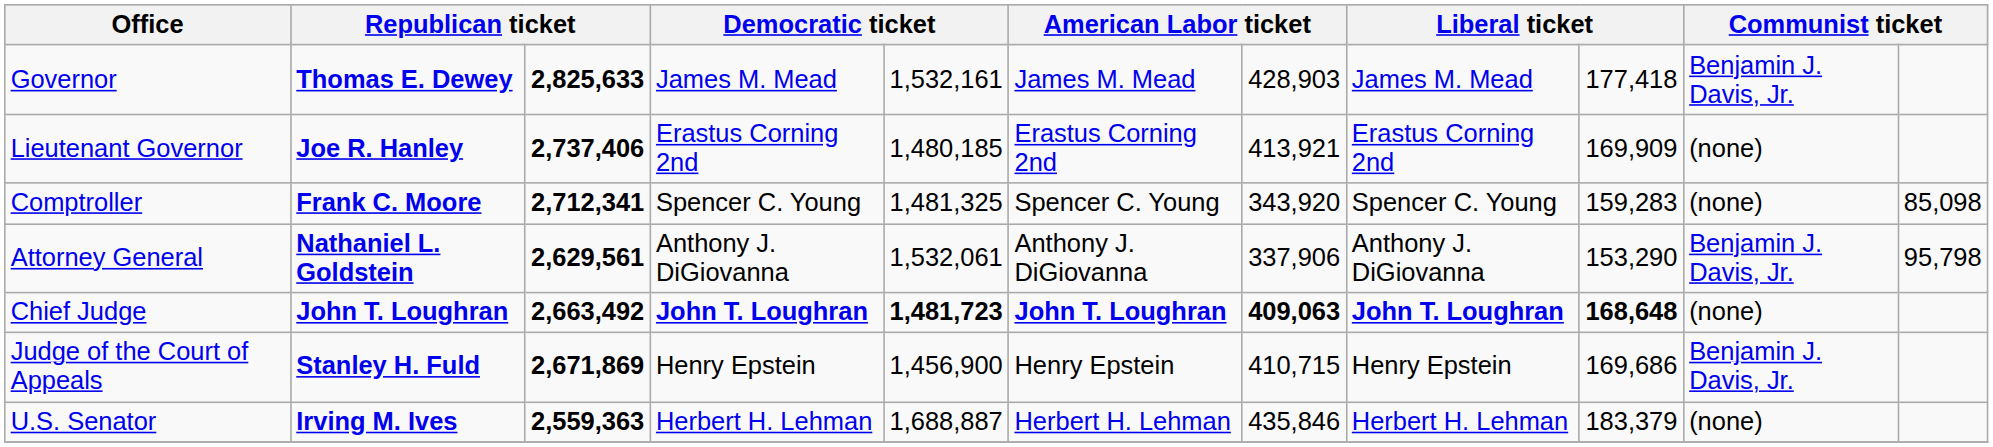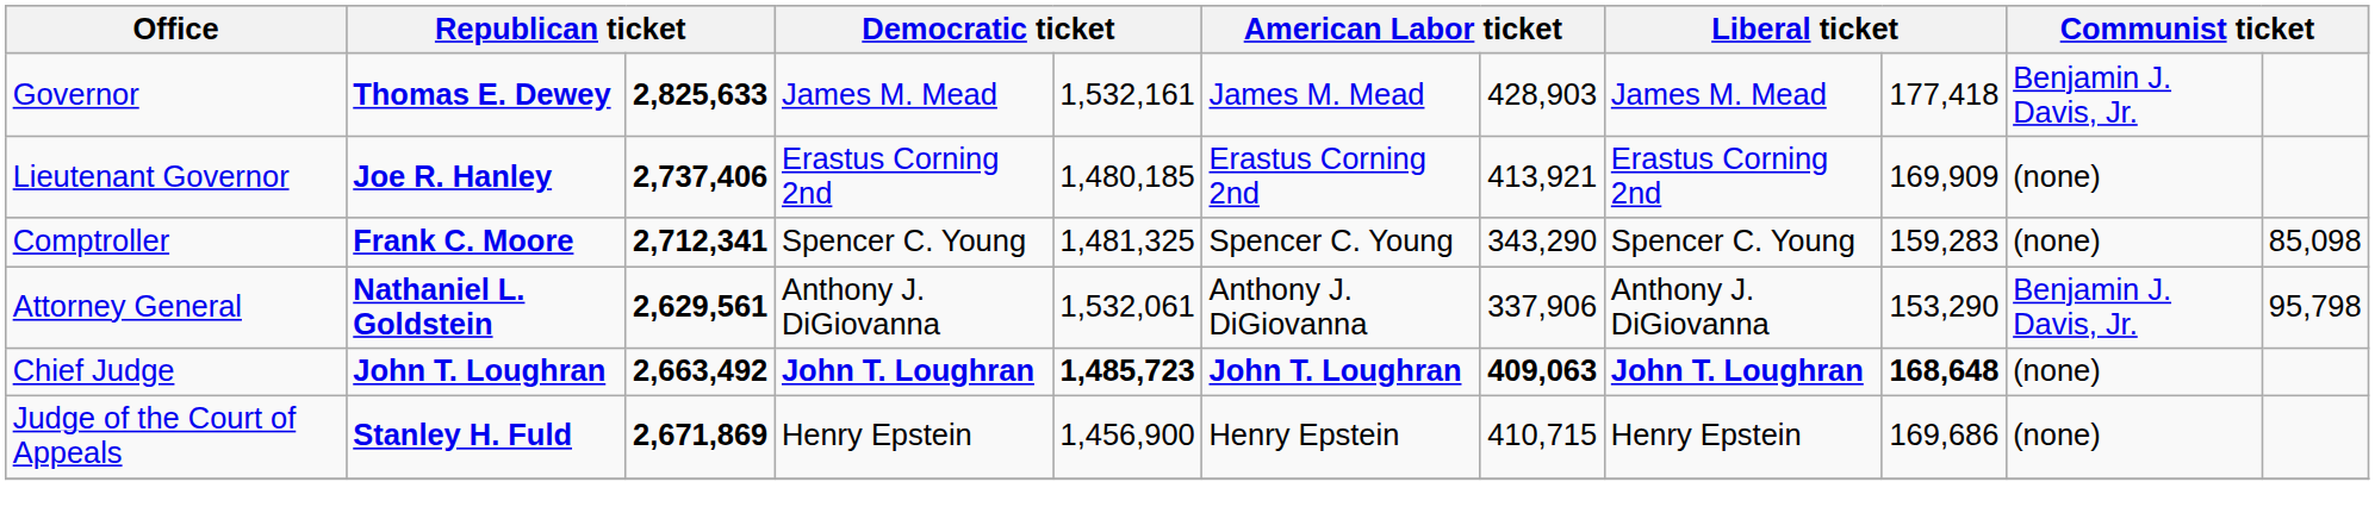Comptroller | column 7: 343,920 -> 343,290
Chief Judge | column 5: 1,481,723 -> 1,485,723
Judge of the Court of Appeals | column 10: Benjamin J. Davis, Jr. -> (none)
- row: U.S. Senator | Irving M. Ives | 2,559,363 | Herbert H. Lehman | 1,688,887 | Herbert H. Lehman | 435,846 | Herbert H. Lehman | 183,379 | (none)
